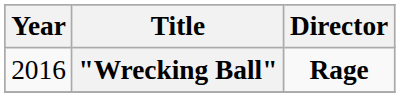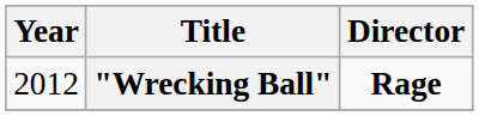"Wrecking Ball" | Year: 2016 -> 2012
